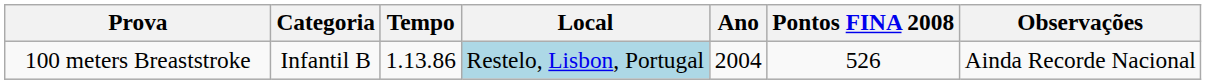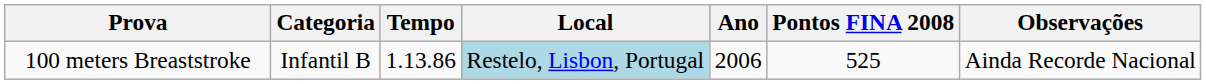100 meters Breaststroke | Ano: 2004 -> 2006
100 meters Breaststroke | Pontos FINA 2008: 526 -> 525
